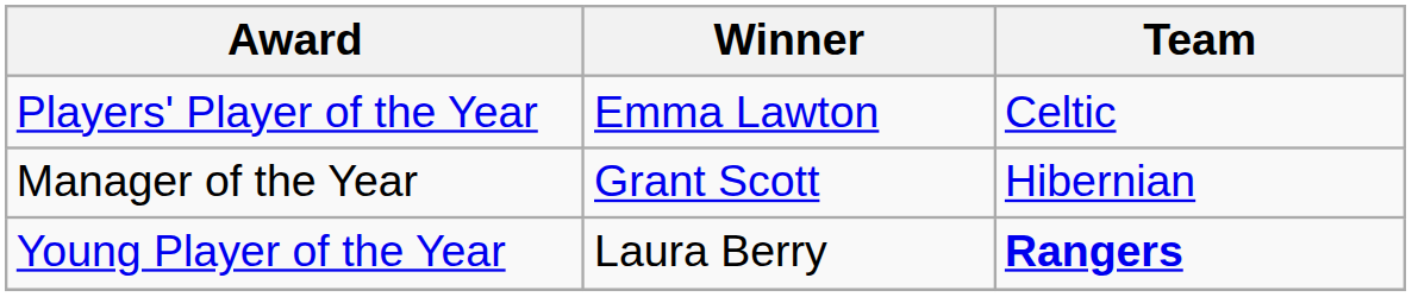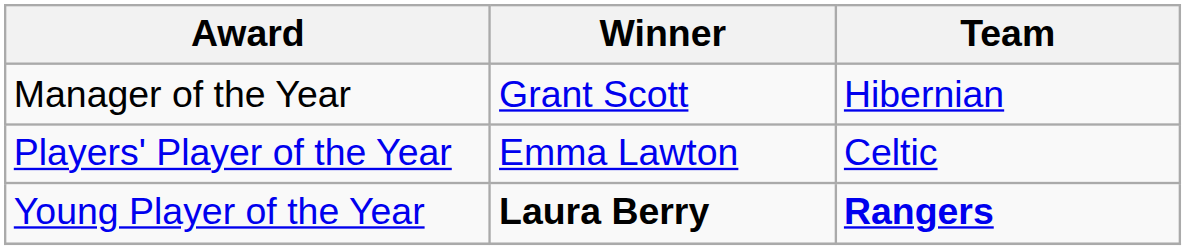rows swapped: Players' Player of the Year <-> Manager of the Year
Young Player of the Year | Winner: normal -> bold
